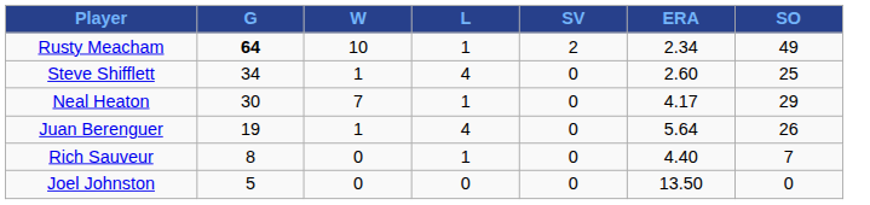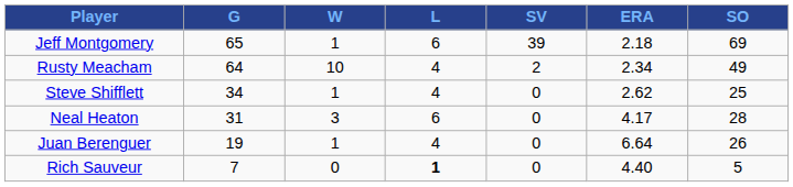+ row: Jeff Montgomery | 65 | 1 | 6 | 39 | 2.18 | 69
Rusty Meacham | G: bold -> normal
Rusty Meacham | L: 1 -> 4
Steve Shifflett | ERA: 2.60 -> 2.62
Neal Heaton | G: 30 -> 31
Neal Heaton | W: 7 -> 3
Neal Heaton | L: 1 -> 6
Neal Heaton | SO: 29 -> 28
Juan Berenguer | ERA: 5.64 -> 6.64
Rich Sauveur | G: 8 -> 7
Rich Sauveur | L: normal -> bold
Rich Sauveur | SO: 7 -> 5
- row: Joel Johnston | 5 | 0 | 0 | 0 | 13.50 | 0
